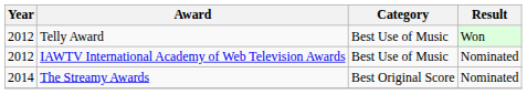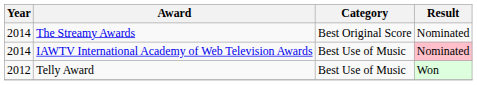rows swapped: The Streamy Awards <-> Telly Award
IAWTV International Academy of Web Television Awards | Year: 2012 -> 2014
IAWTV International Academy of Web Television Awards | Result: no background -> pink background
